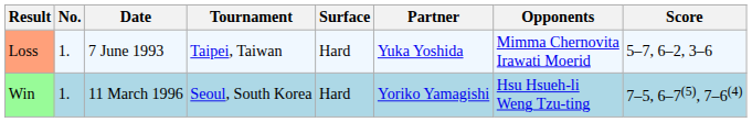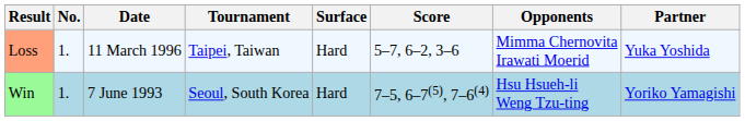columns swapped: Partner <-> Score
Loss | Date: 7 June 1993 -> 11 March 1996
Win | Date: 11 March 1996 -> 7 June 1993
